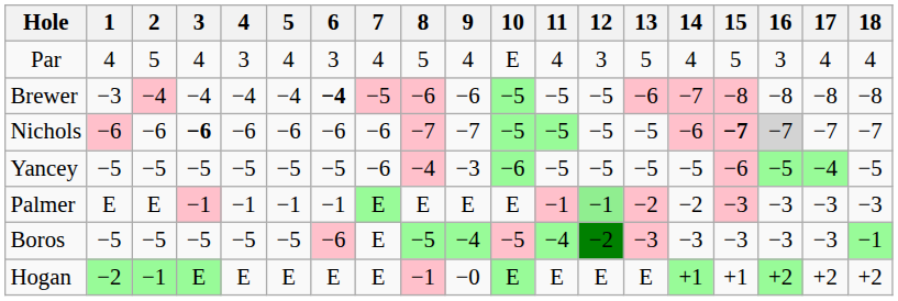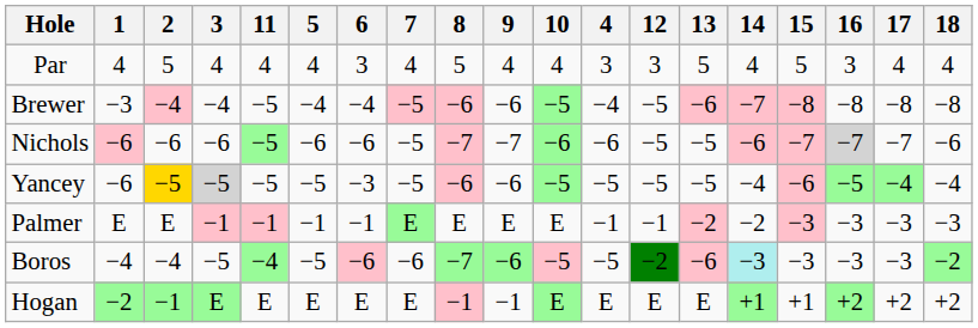columns swapped: 4 <-> 11
Par | 10: E -> 4
Brewer | 6: bold -> normal
Nichols | 3: bold -> normal
Nichols | 7: −6 -> −5
Nichols | 10: −5 -> −6
Nichols | 15: bold -> normal
Nichols | 18: −7 -> −6
Yancey | 1: −5 -> −6
Yancey | 2: no background -> gold background
Yancey | 3: no background -> lightgrey background
Yancey | 6: −5 -> −3
Yancey | 7: −6 -> −5
Yancey | 8: −4 -> −6
Yancey | 9: −3 -> −6
Yancey | 10: −6 -> −5
Yancey | 14: −5 -> −4
Yancey | 18: −5 -> −4
Palmer | 12: lightgreen background -> no background
Boros | 1: −5 -> −4
Boros | 2: −5 -> −4
Boros | 7: E -> −6
Boros | 8: −5 -> −7
Boros | 9: −4 -> −6
Boros | 13: −3 -> −6
Boros | 14: no background -> paleturquoise background
Boros | 18: −1 -> −2
Hogan | 9: −0 -> −1
